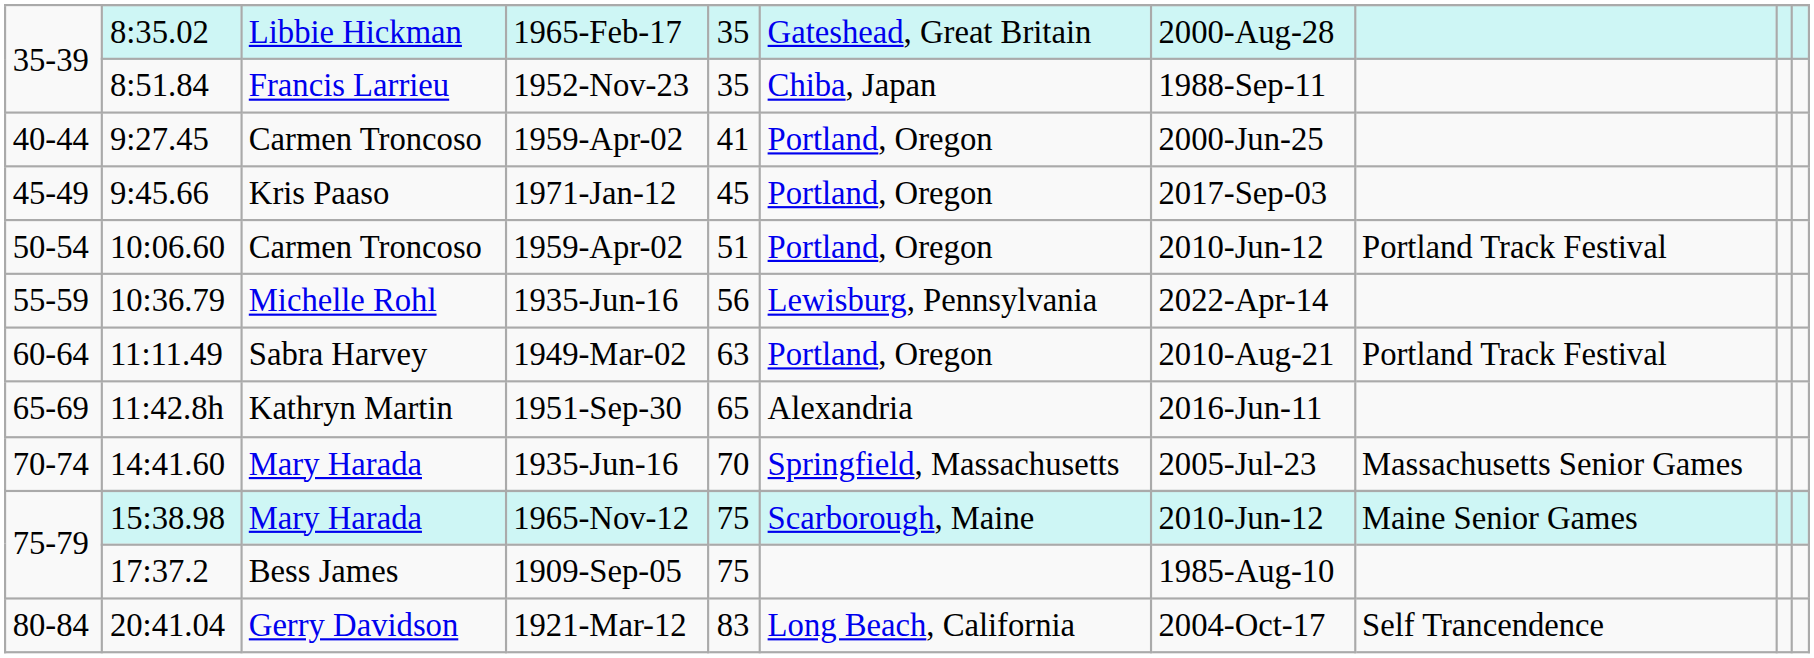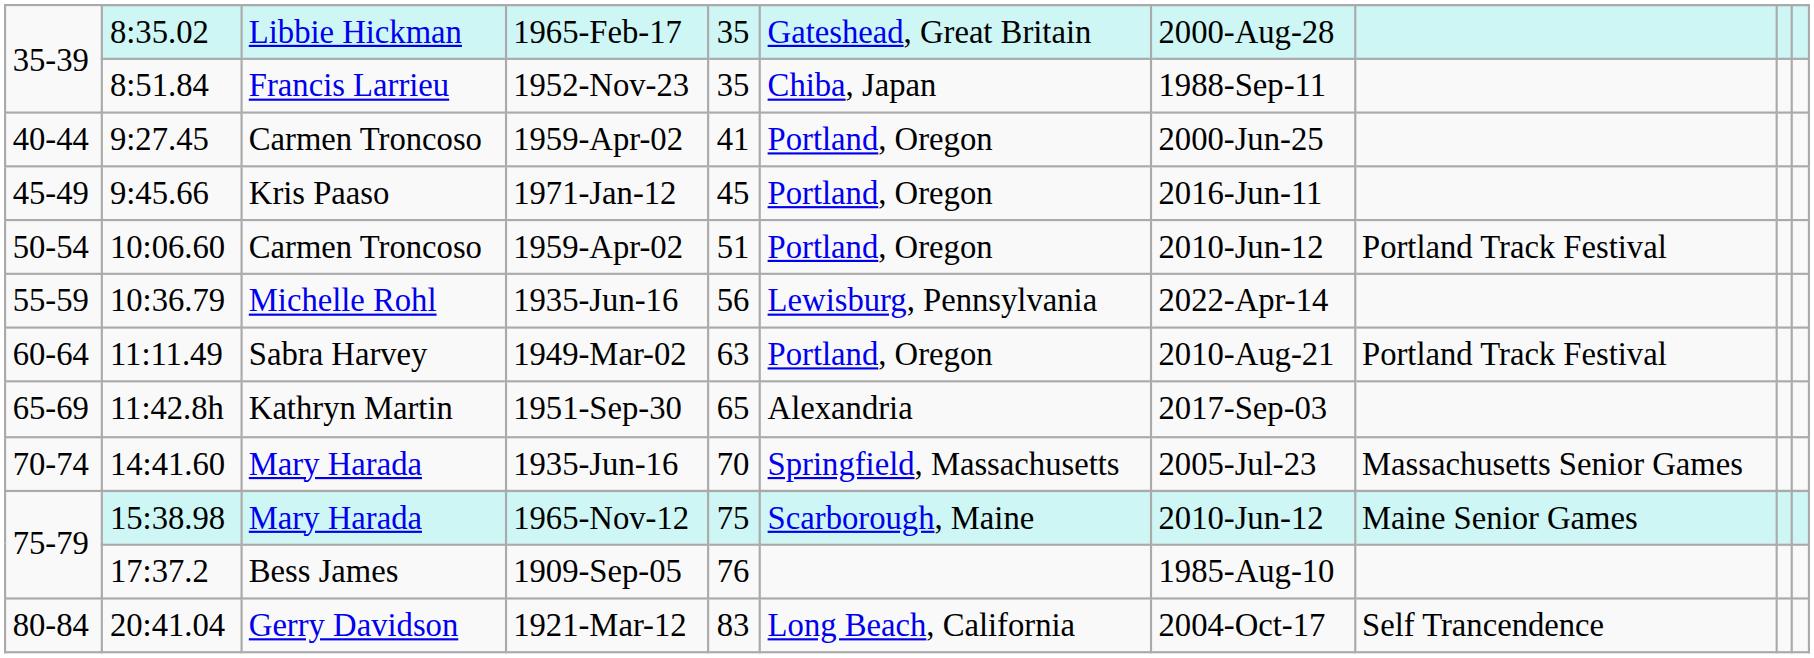9:45.66 | column 7: 2017-Sep-03 -> 2016-Jun-11
11:42.8h | column 7: 2016-Jun-11 -> 2017-Sep-03
17:37.2 | column 5: 75 -> 76
